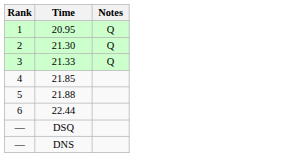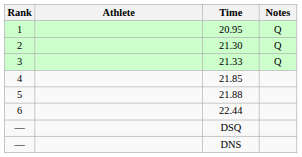+ column: Athlete
